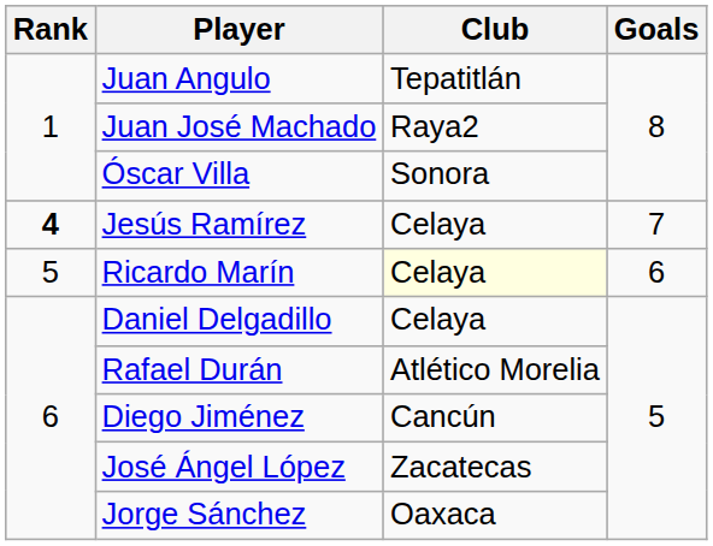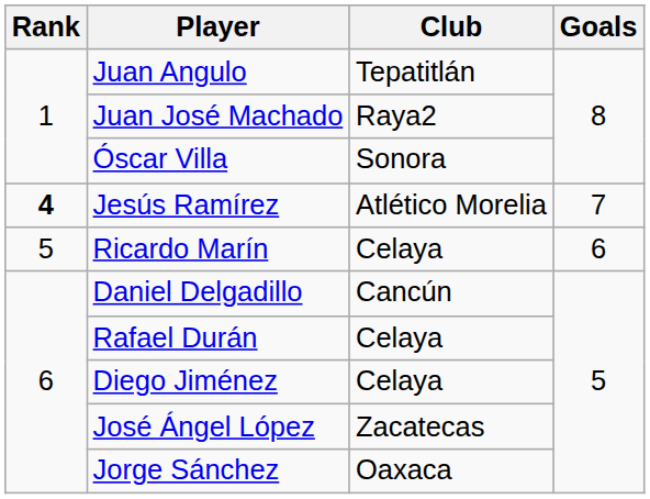Jesús Ramírez | Club: Celaya -> Atlético Morelia
Ricardo Marín | Club: lightyellow background -> no background
Daniel Delgadillo | Club: Celaya -> Cancún
Rafael Durán | Club: Atlético Morelia -> Celaya
Diego Jiménez | Club: Cancún -> Celaya
